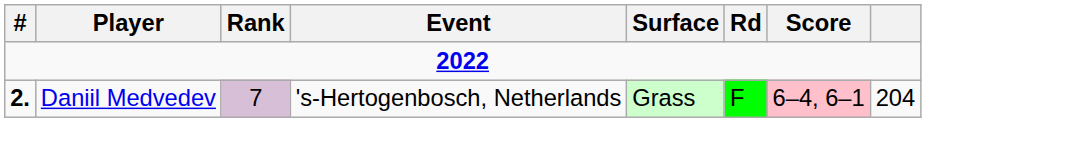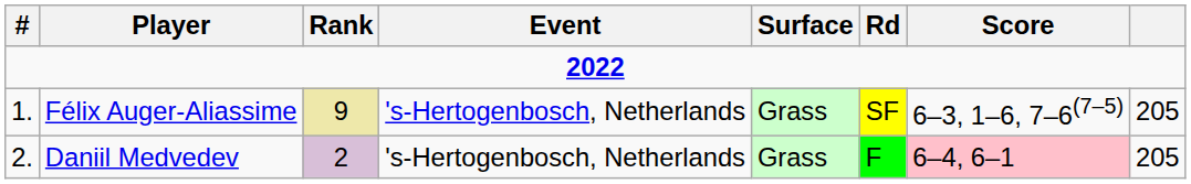+ row: 1. | Félix Auger-Aliassime | 9 | 's-Hertogenbosch, Netherlands | Grass | SF | 6–3, 1–6, 7–6(7–5) | 205
Daniil Medvedev | #: bold -> normal
Daniil Medvedev | Rank: 7 -> 2
Daniil Medvedev | column 8: 204 -> 205
